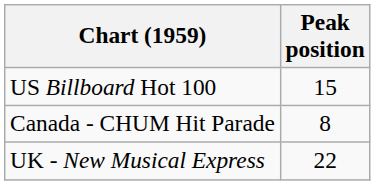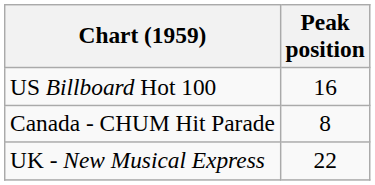US Billboard Hot 100 | Peak position: 15 -> 16
